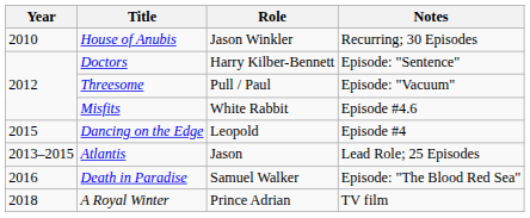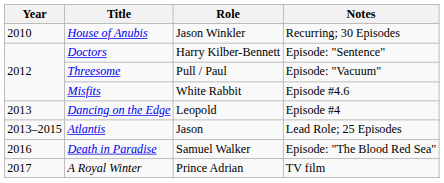Dancing on the Edge | Year: 2015 -> 2013
A Royal Winter | Year: 2018 -> 2017
